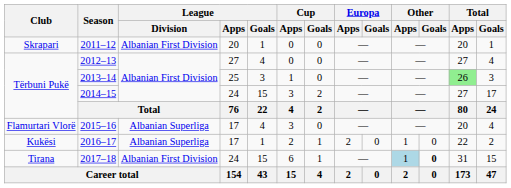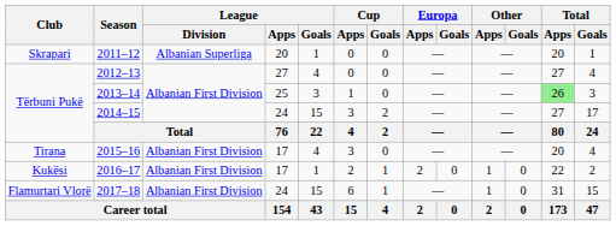2011–12 | League / Division: Albanian First Division -> Albanian Superliga
2015–16 | Club: Flamurtari Vlorë -> Tirana
2015–16 | League / Division: Albanian Superliga -> Albanian First Division
2016–17 | League / Division: Albanian Superliga -> Albanian First Division
2017–18 | Club: Tirana -> Flamurtari Vlorë
2017–18 | Other / Apps: lightblue background -> no background
2017–18 | Other / Goals: bold -> normal
